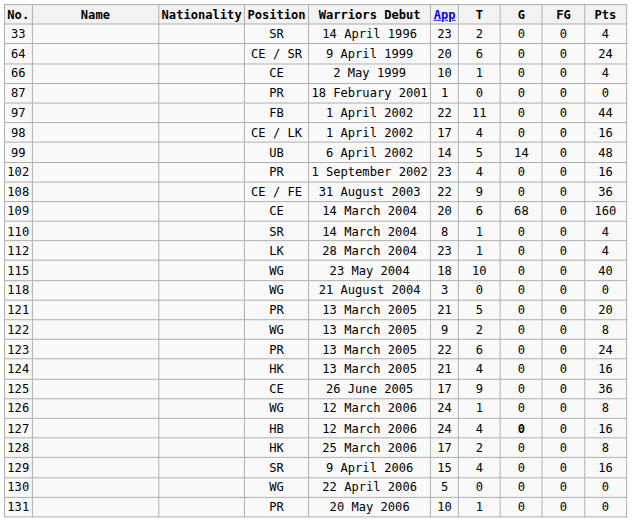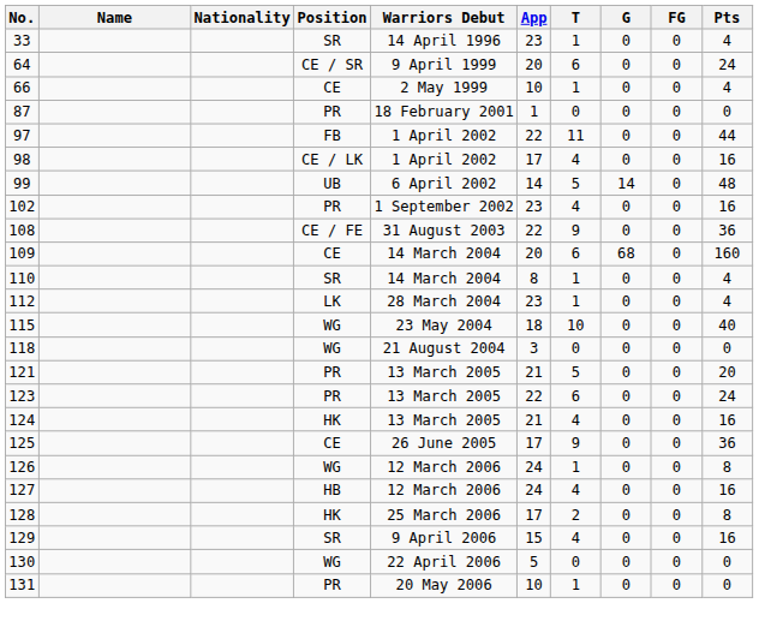33 | T: 2 -> 1
- row: 122 | WG | 13 March 2005 | 9 | 2 | 0 | 0 | 8
127 | G: bold -> normal
